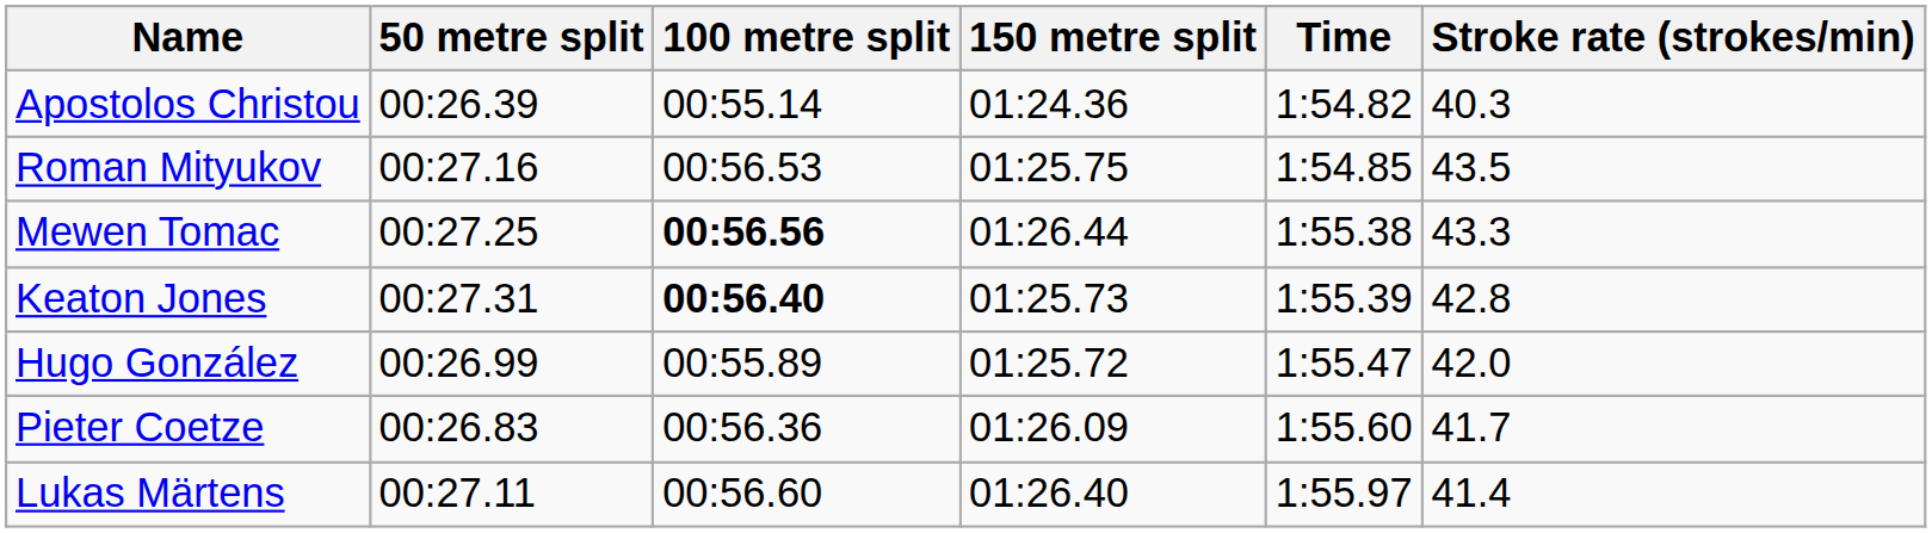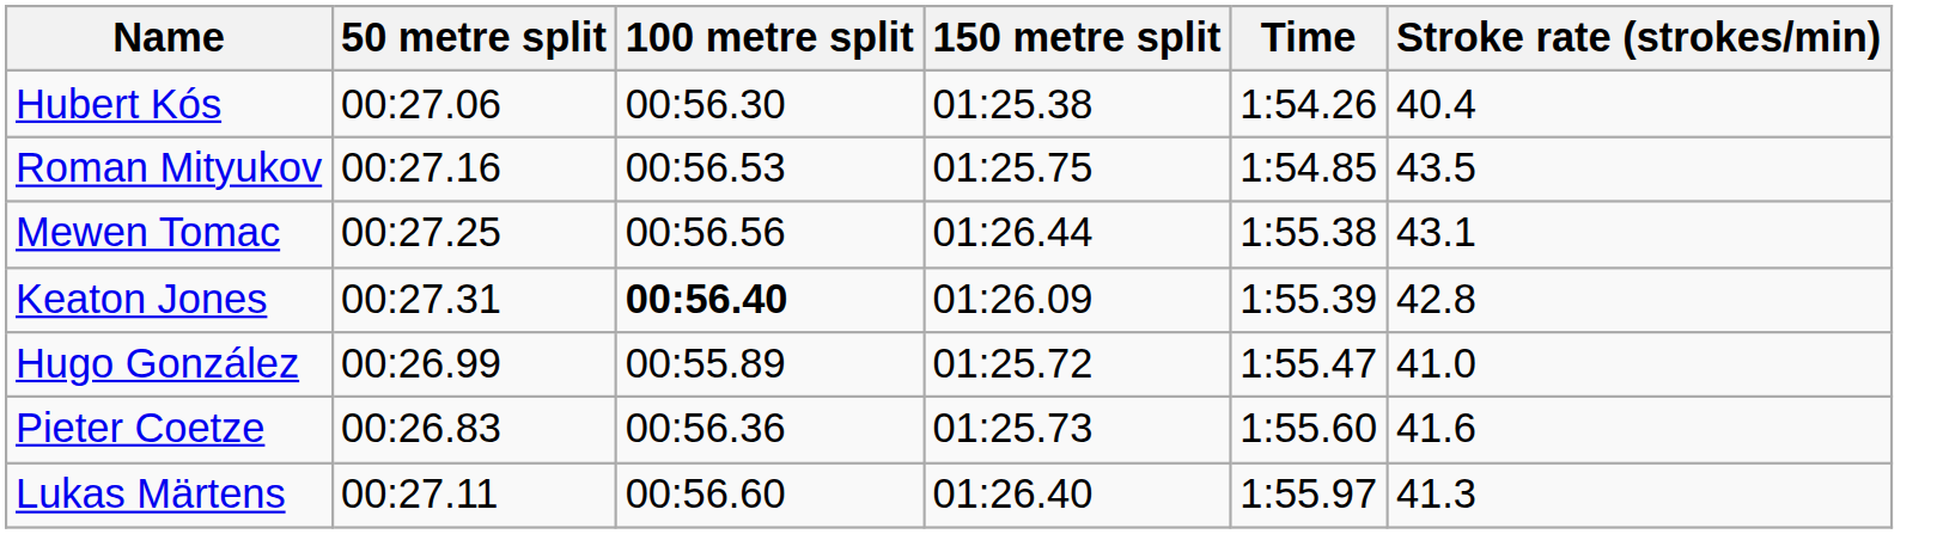+ row: Hubert Kós | 00:27.06 | 00:56.30 | 01:25.38 | 1:54.26 | 40.4
- row: Apostolos Christou | 00:26.39 | 00:55.14 | 01:24.36 | 1:54.82 | 40.3
Mewen Tomac | 100 metre split: bold -> normal
Mewen Tomac | Stroke rate (strokes/min): 43.3 -> 43.1
Keaton Jones | 150 metre split: 01:25.73 -> 01:26.09
Hugo González | Stroke rate (strokes/min): 42.0 -> 41.0
Pieter Coetze | 150 metre split: 01:26.09 -> 01:25.73
Pieter Coetze | Stroke rate (strokes/min): 41.7 -> 41.6
Lukas Märtens | Stroke rate (strokes/min): 41.4 -> 41.3
